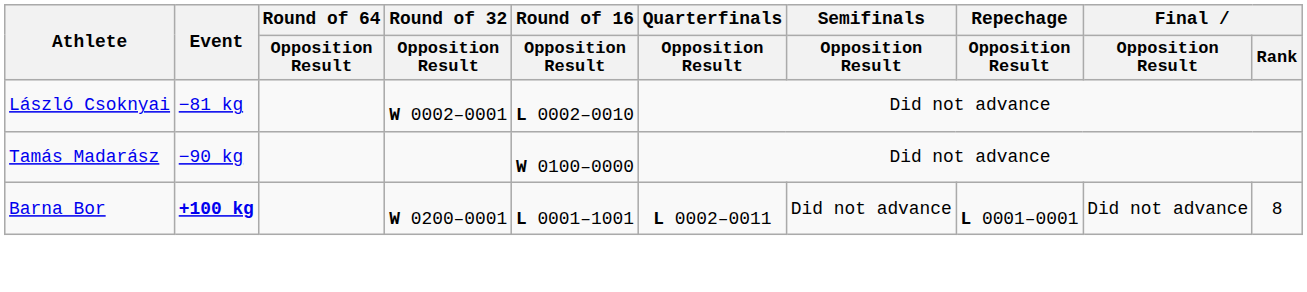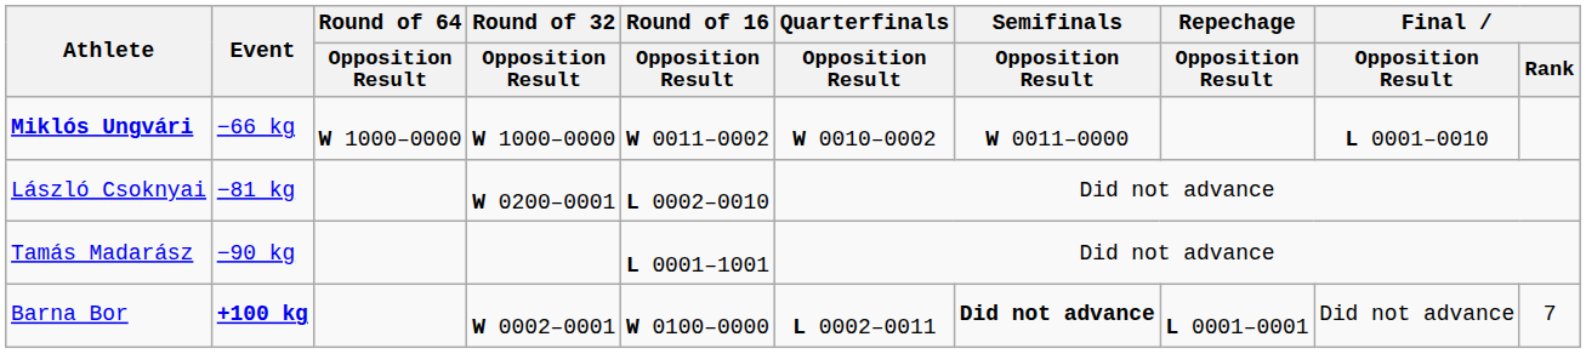+ row: Miklós Ungvári | −66 kg | W 1000–0000 | W 1000–0000 | W 0011–0002 | W 0010–0002 | W 0011–0000 | L 0001–0010
László Csoknyai | Round of 32 / Opposition Result: W 0002–0001 -> W 0200–0001
Tamás Madarász | Round of 16 / Opposition Result: W 0100–0000 -> L 0001–1001
Barna Bor | Round of 32 / Opposition Result: W 0200–0001 -> W 0002–0001
Barna Bor | Round of 16 / Opposition Result: L 0001–1001 -> W 0100–0000
Barna Bor | Semifinals / Opposition Result: normal -> bold
Barna Bor | Final / Rank: 8 -> 7
